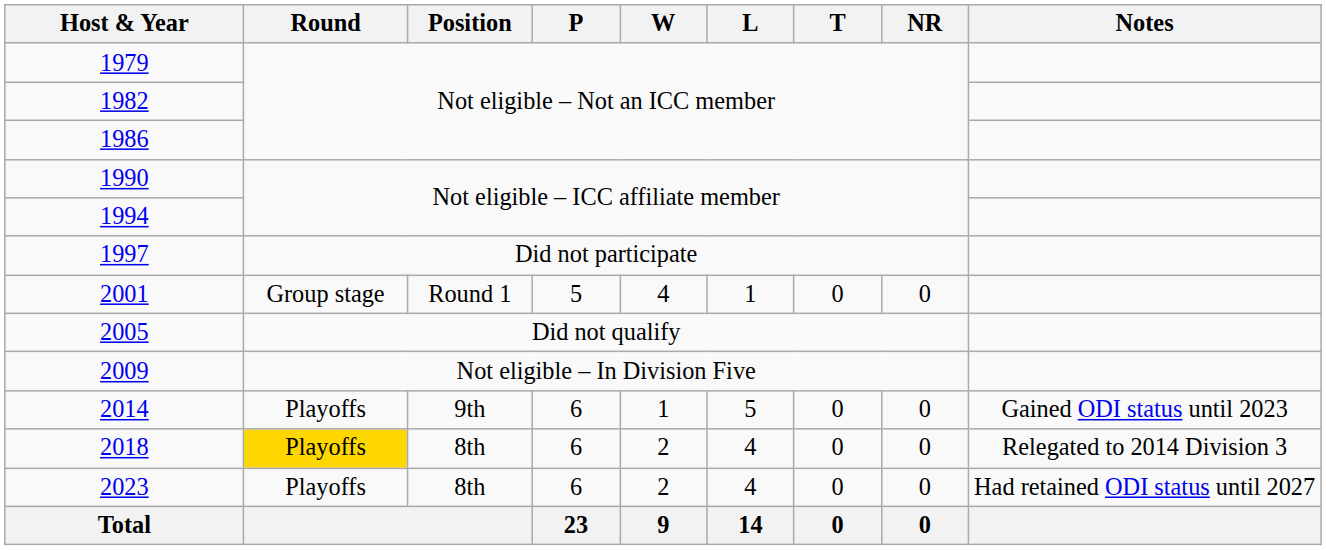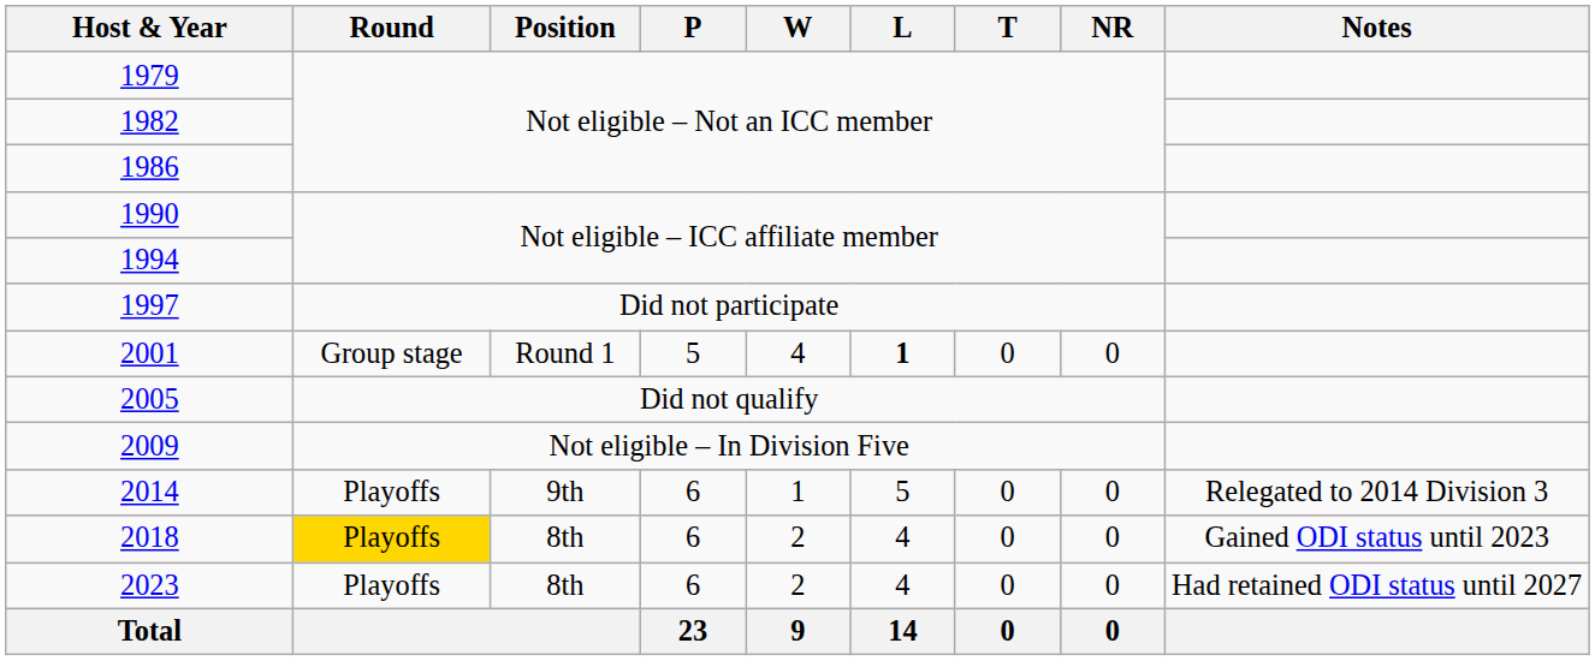2001 | L: normal -> bold
2014 | Notes: Gained ODI status until 2023 -> Relegated to 2014 Division 3
2018 | Notes: Relegated to 2014 Division 3 -> Gained ODI status until 2023
